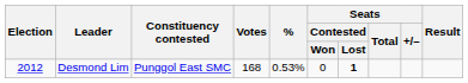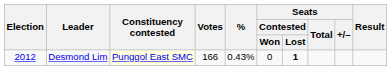Desmond Lim | Constituency contested: no background -> lightyellow background
Desmond Lim | Votes: 168 -> 166
Desmond Lim | %: 0.53% -> 0.43%
